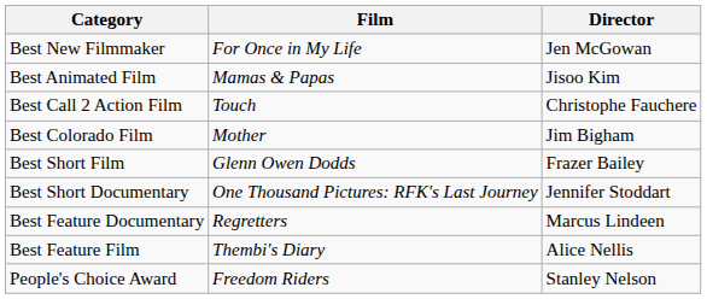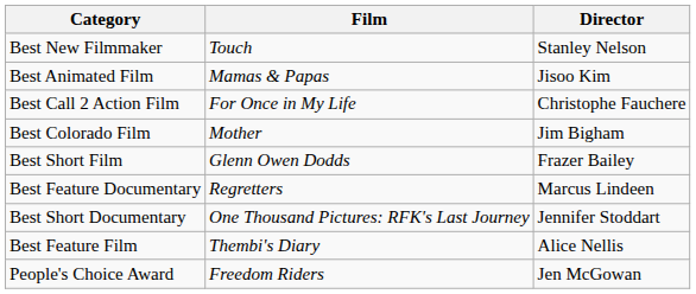Best New Filmmaker | Film: For Once in My Life -> Touch
Best New Filmmaker | Director: Jen McGowan -> Stanley Nelson
Best Call 2 Action Film | Film: Touch -> For Once in My Life
rows swapped: Best Short Documentary <-> Best Feature Documentary
People's Choice Award | Director: Stanley Nelson -> Jen McGowan
